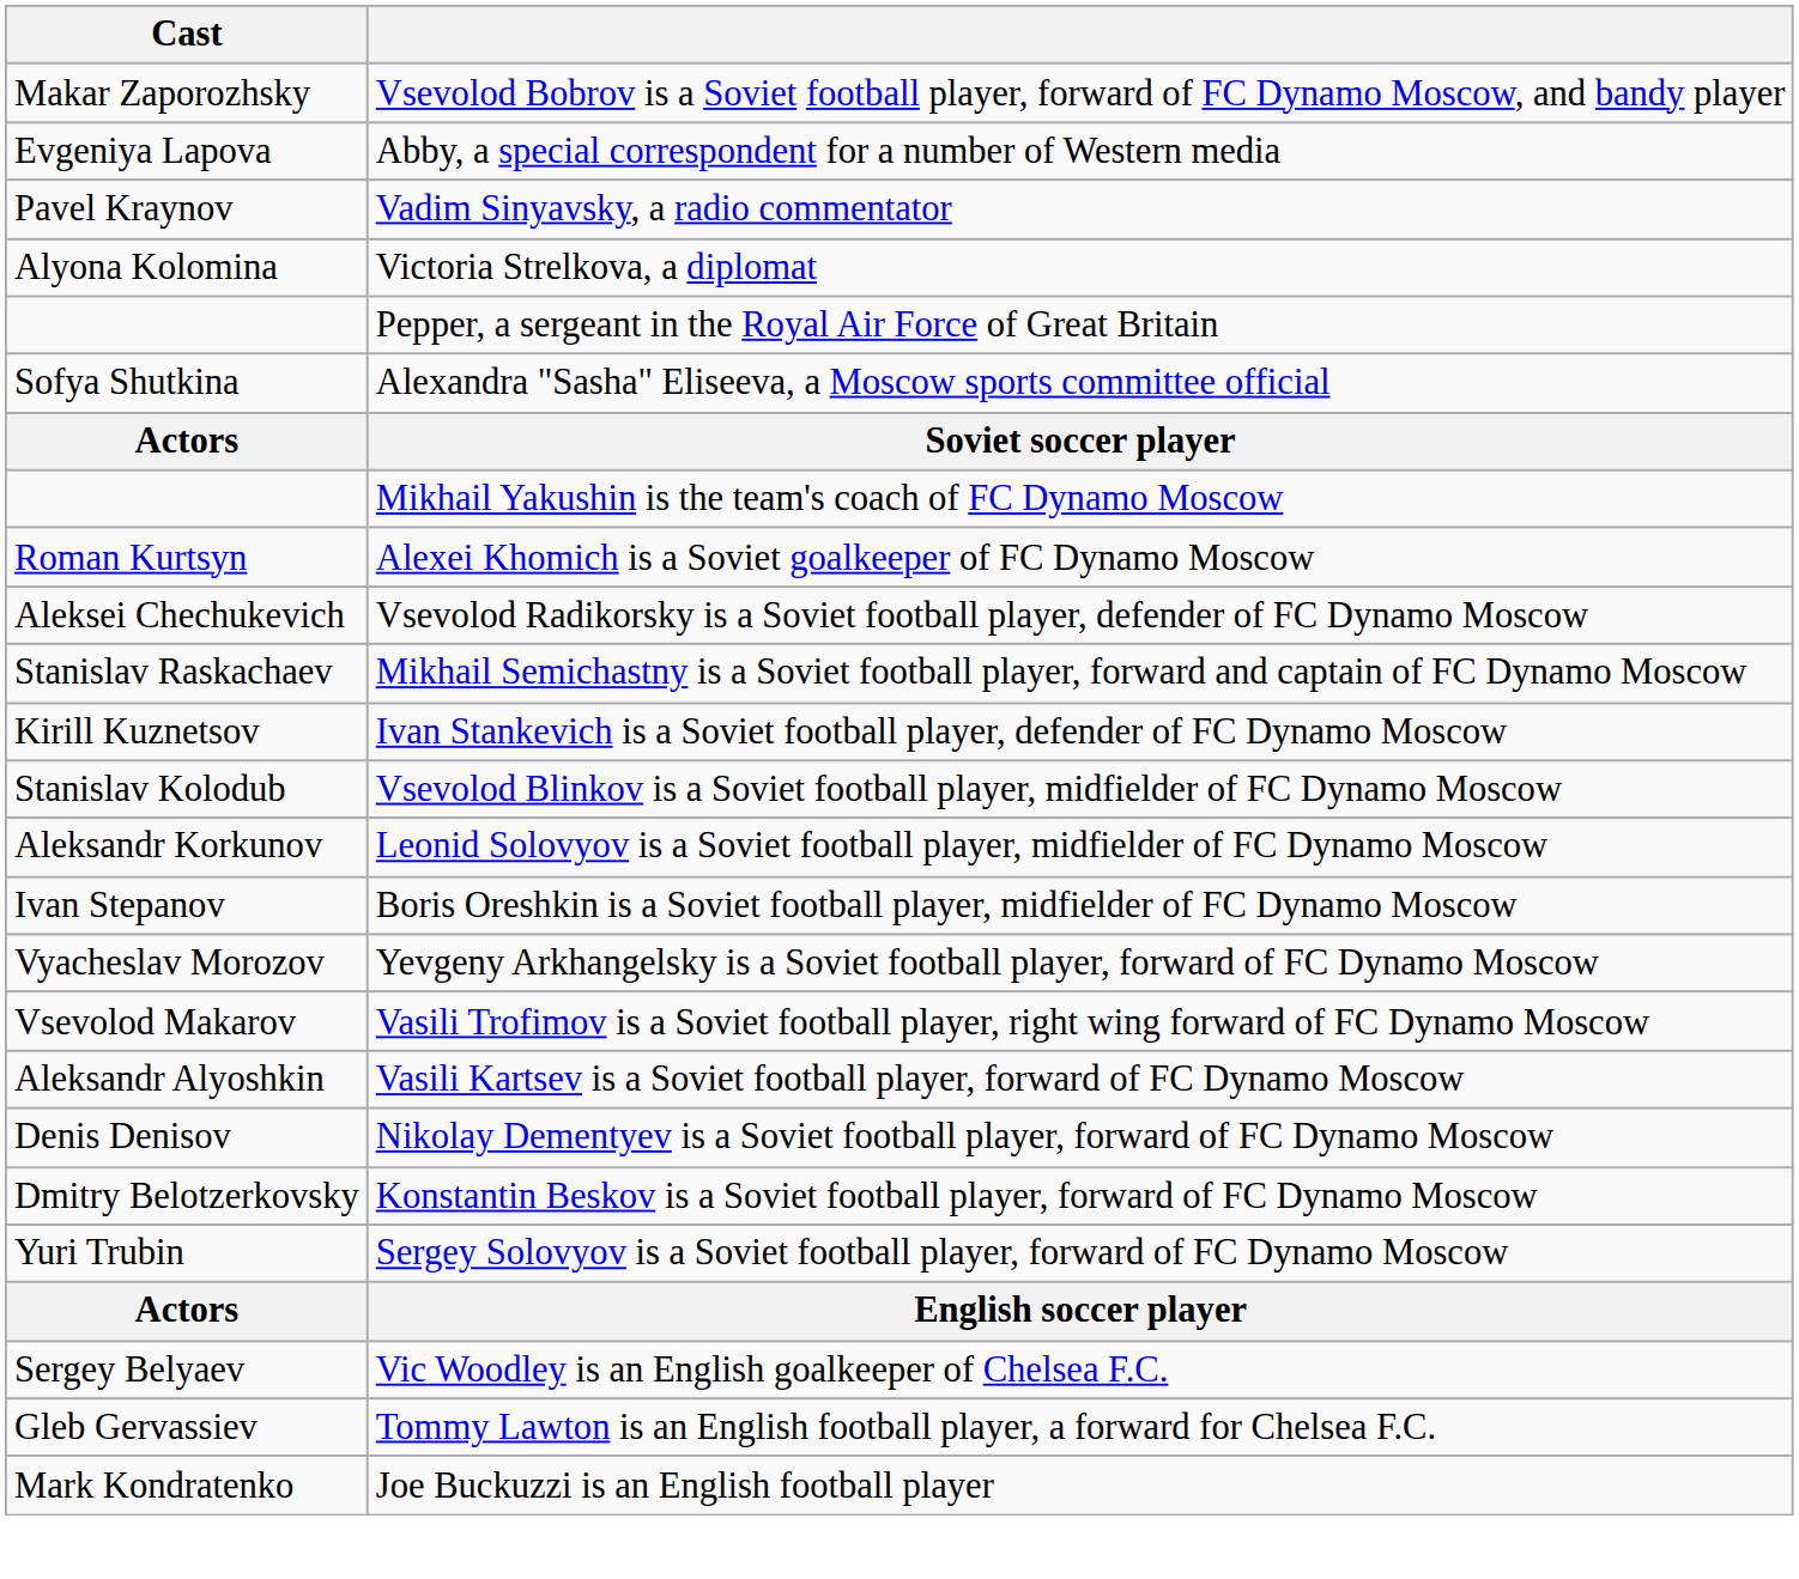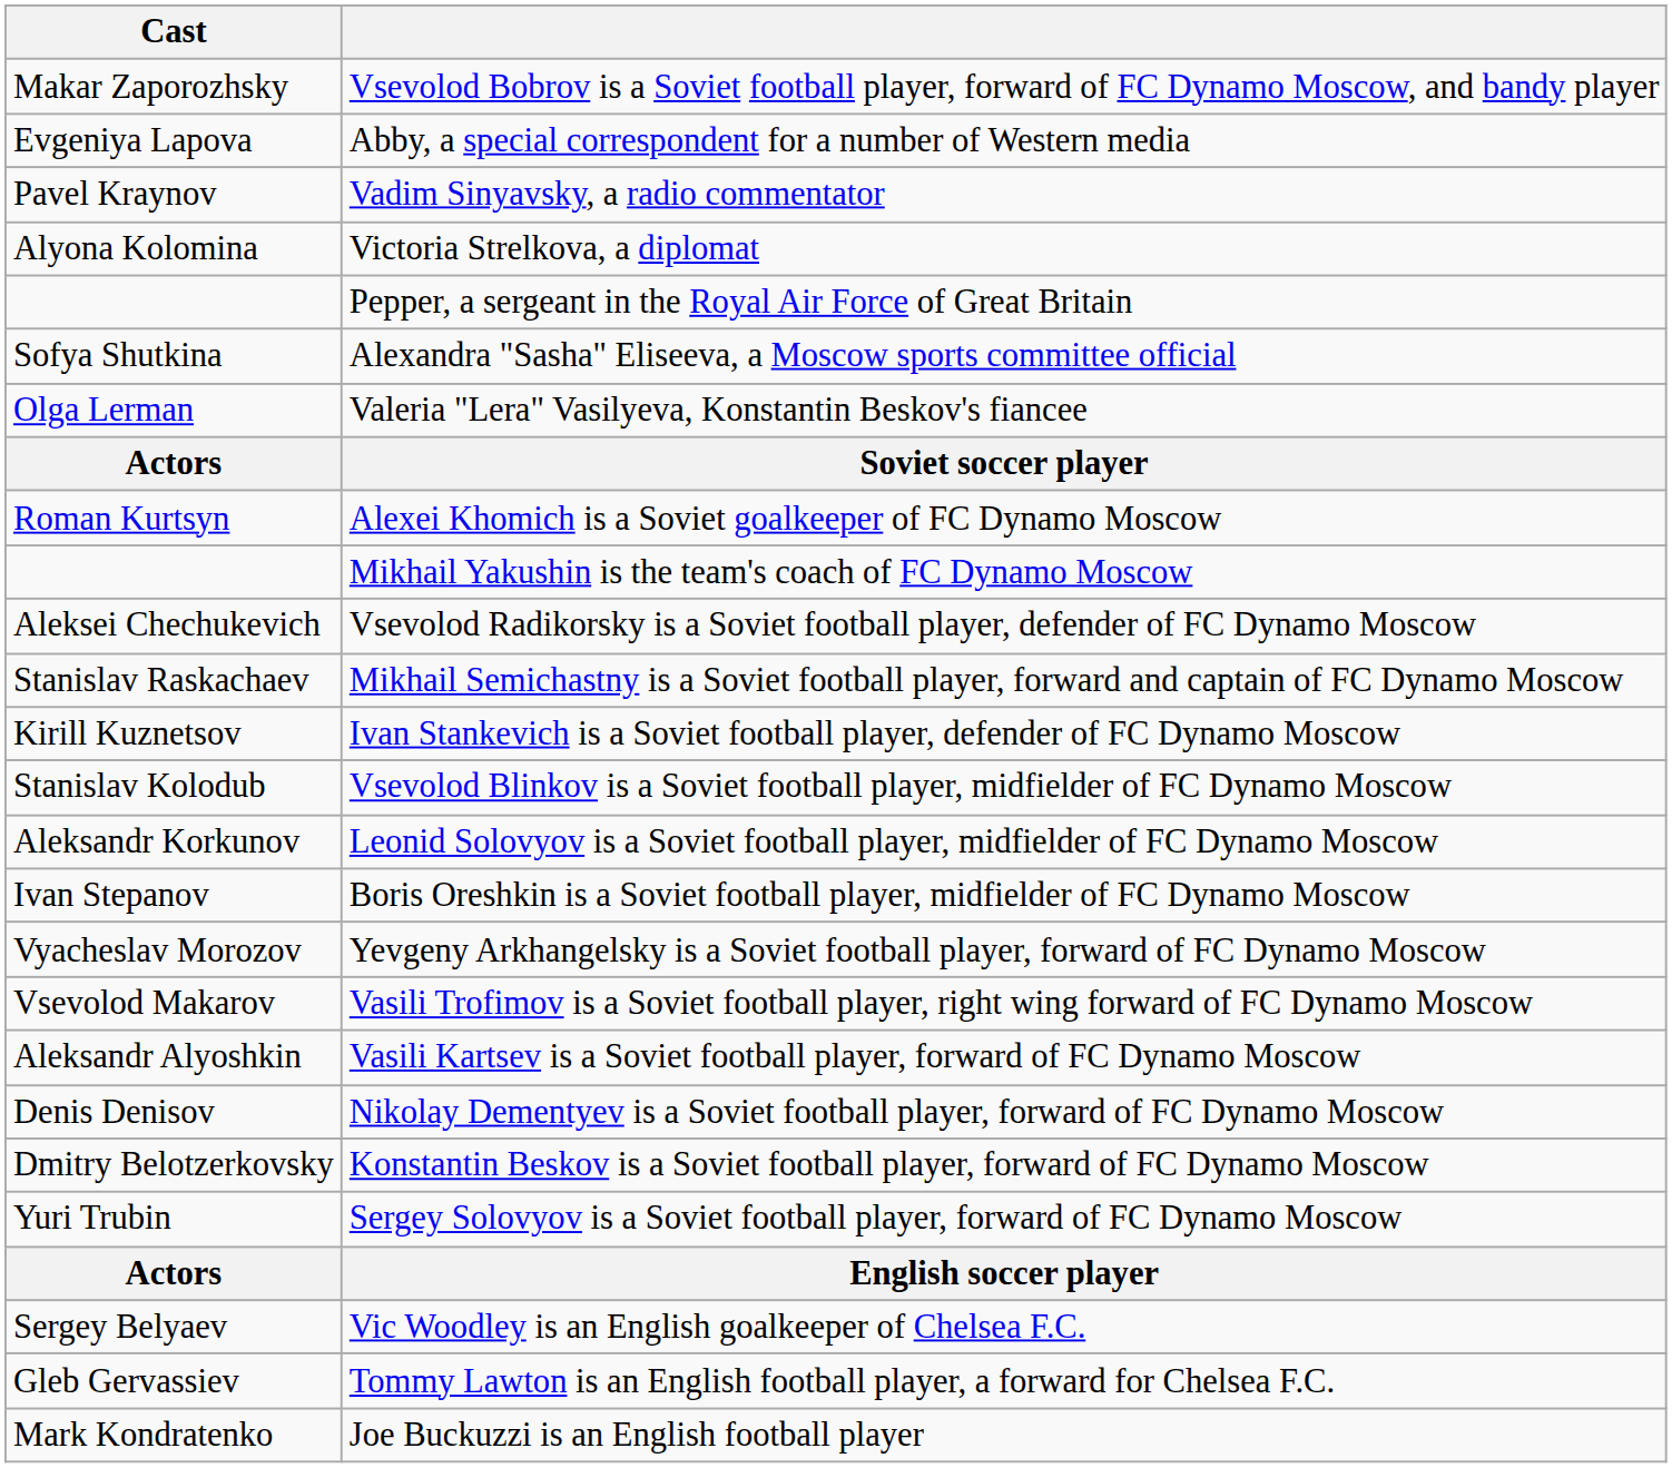+ row: Olga Lerman | Valeria "Lera" Vasilyeva, Konstantin Beskov's fiancee
rows swapped: Mikhail Yakushin is the team's coach of FC Dynamo Moscow <-> Alexei Khomich is a Soviet goalkeeper of FC Dynamo Moscow
